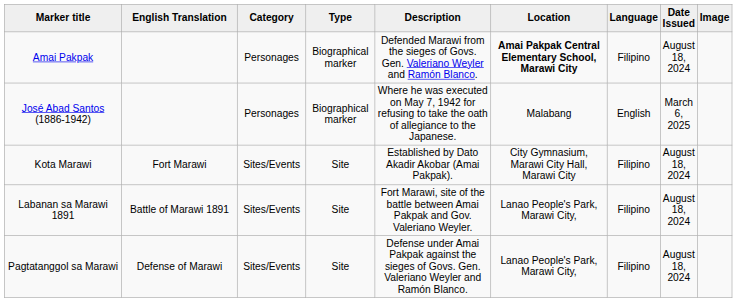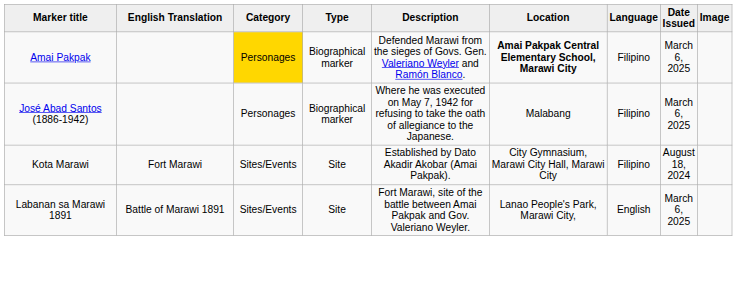Amai Pakpak | Category: no background -> gold background
Amai Pakpak | Date Issued: August 18, 2024 -> March 6, 2025
José Abad Santos (1886-1942) | Language: English -> Filipino
Labanan sa Marawi 1891 | Language: Filipino -> English
Labanan sa Marawi 1891 | Date Issued: August 18, 2024 -> March 6, 2025
- row: Pagtatanggol sa Marawi | Defense of Marawi | Sites/Events | Site | Defense under Amai Pakpak against the sieges of Govs. Gen. Valeriano Weyler and Ramón Blanco. | Lanao People's Park, Marawi City, | Filipino | August 18, 2024
